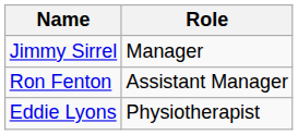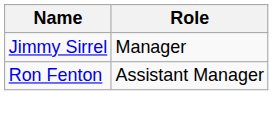- row: Eddie Lyons | Physiotherapist
